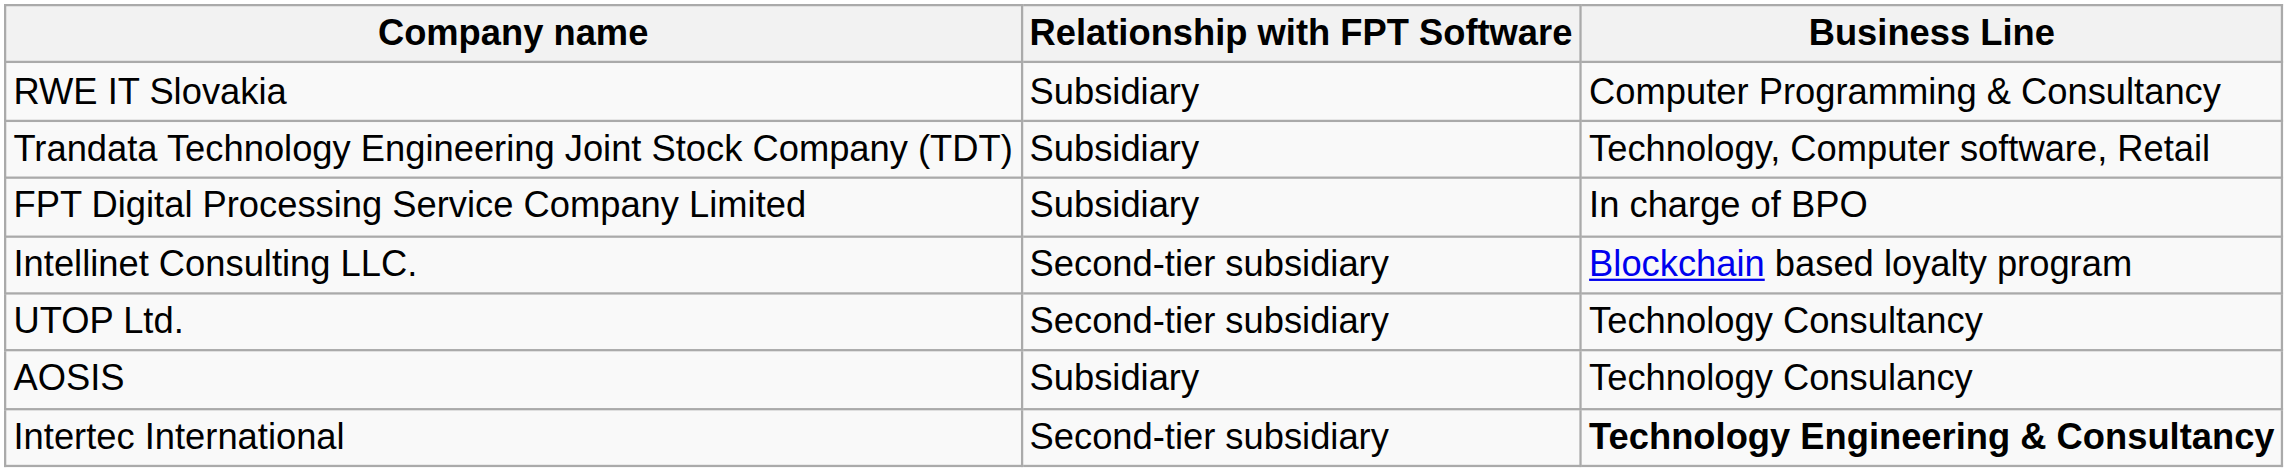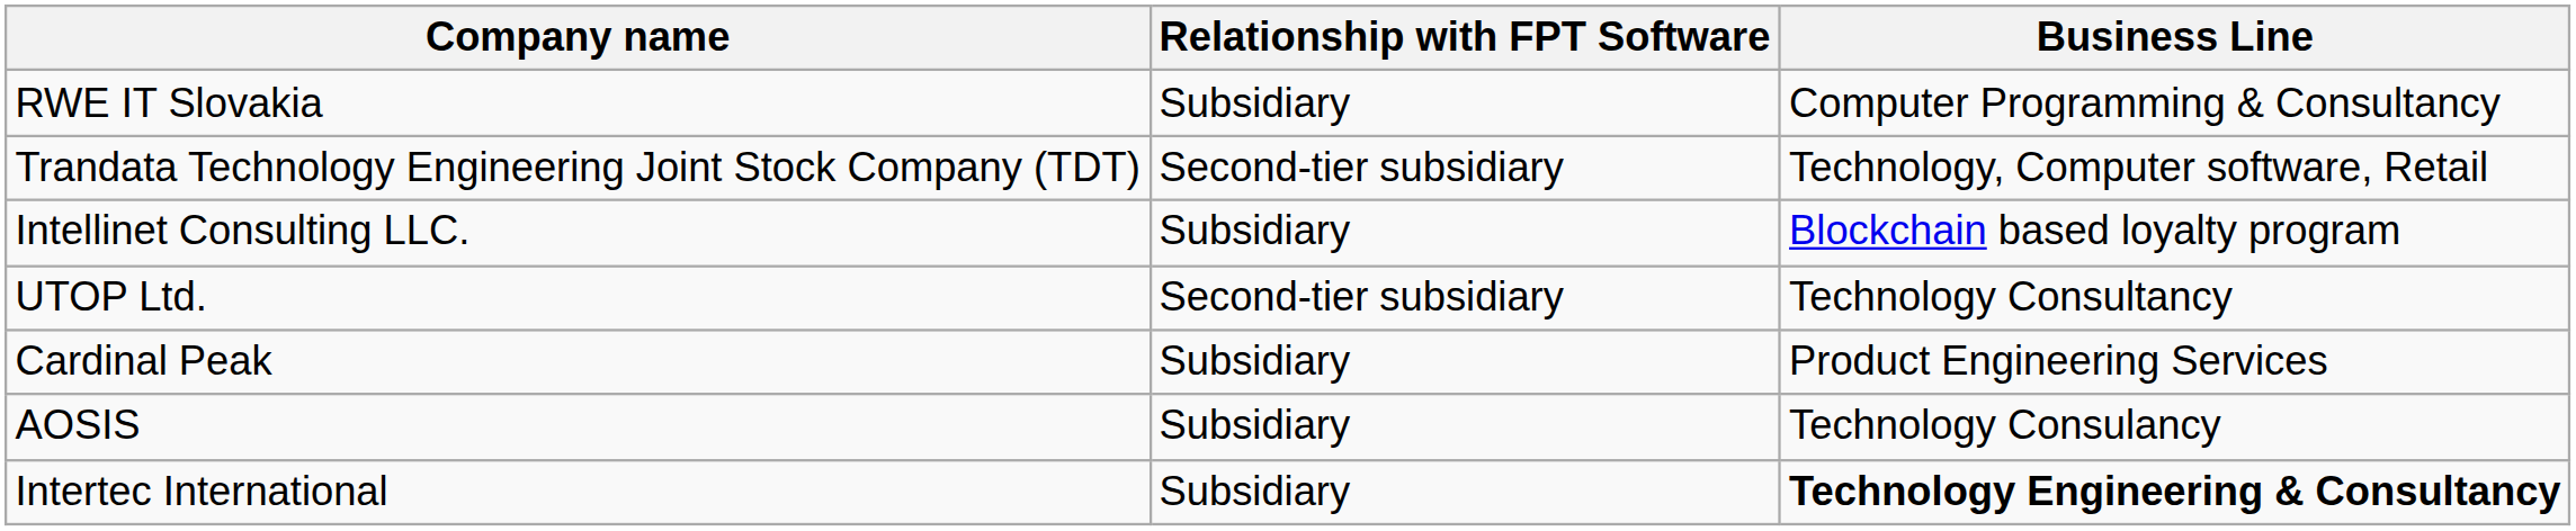Trandata Technology Engineering Joint Stock Company (TDT) | Relationship with FPT Software: Subsidiary -> Second-tier subsidiary
- row: FPT Digital Processing Service Company Limited | Subsidiary | In charge of BPO
Intellinet Consulting LLC. | Relationship with FPT Software: Second-tier subsidiary -> Subsidiary
+ row: Cardinal Peak | Subsidiary | Product Engineering Services
Intertec International | Relationship with FPT Software: Second-tier subsidiary -> Subsidiary
